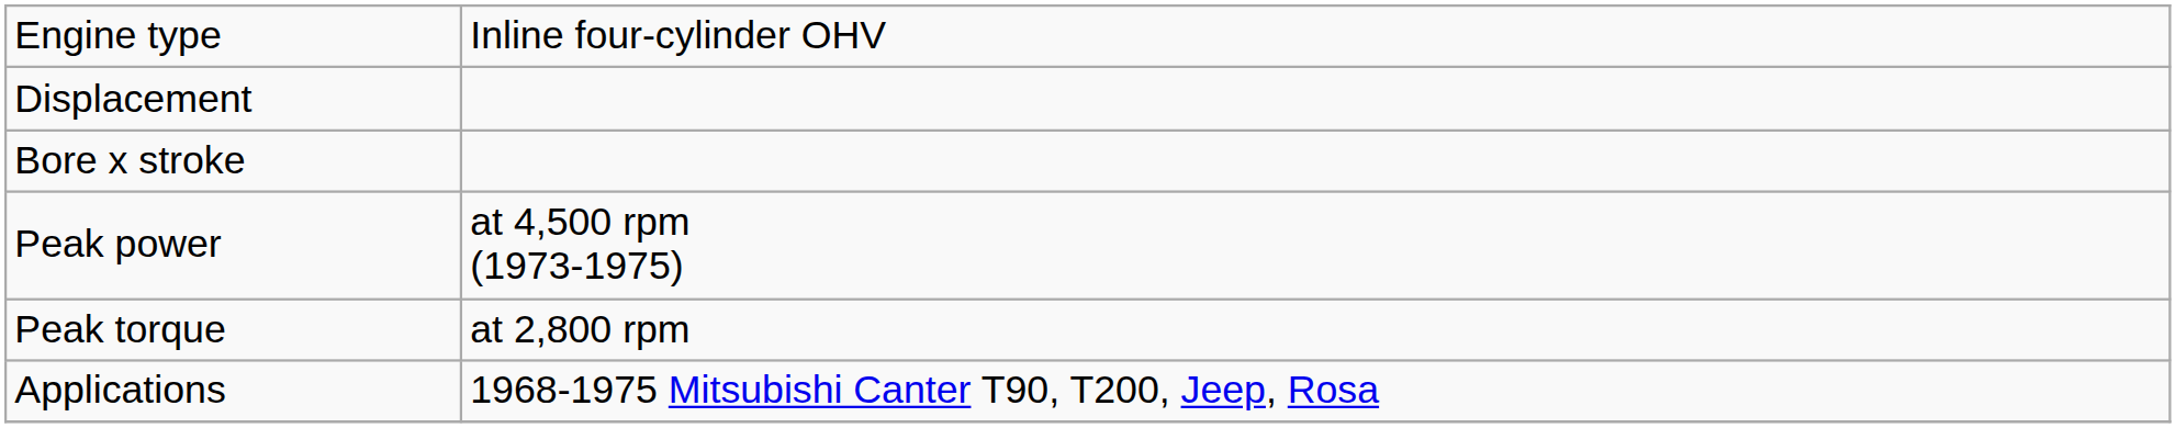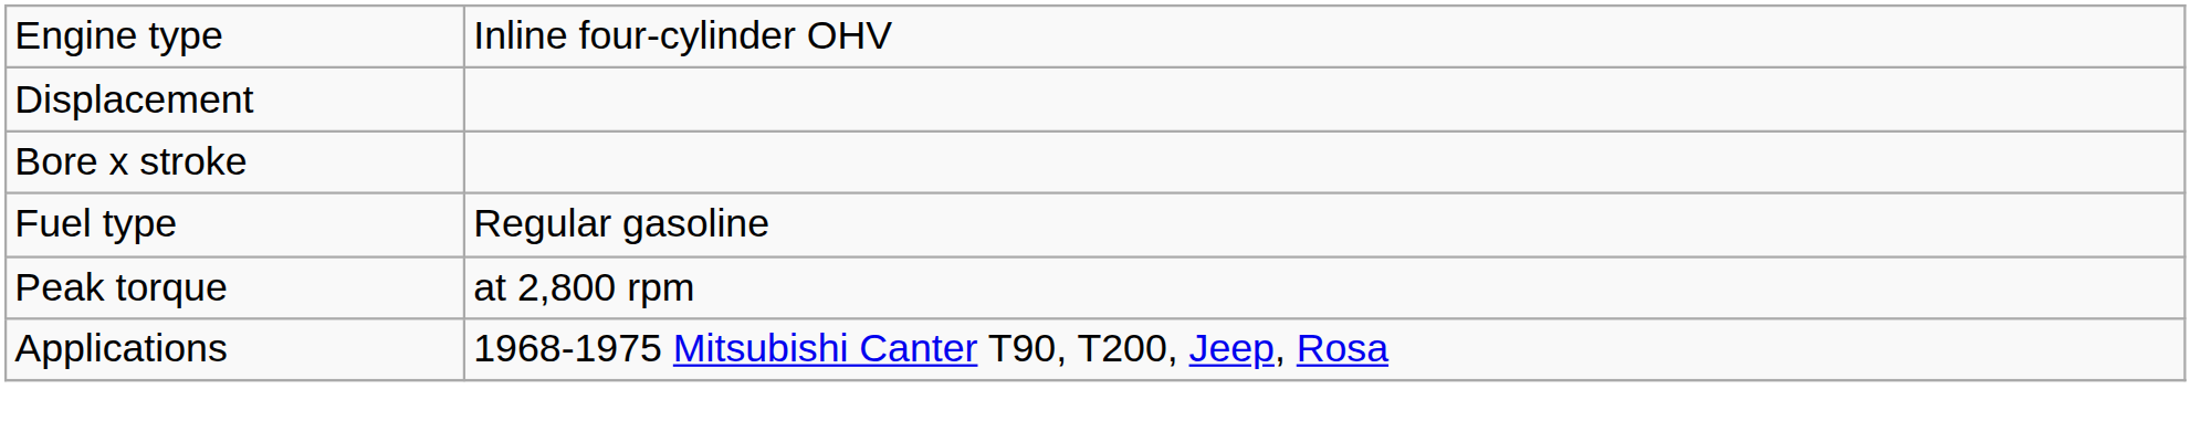+ row: Fuel type | Regular gasoline
- row: Peak power | at 4,500 rpm (1973-1975)
